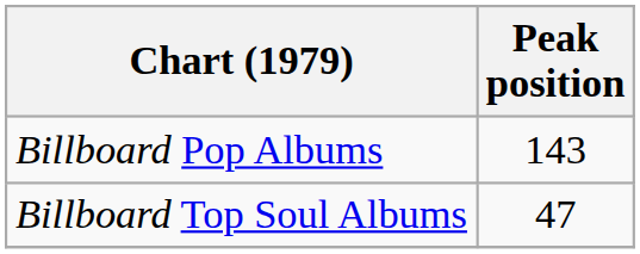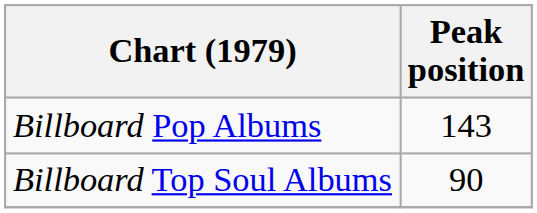Billboard Top Soul Albums | Peak position: 47 -> 90
